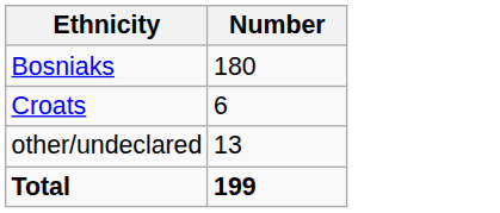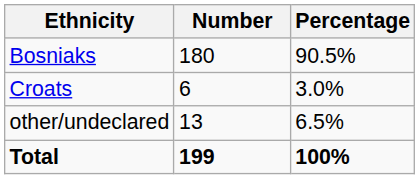+ column: Percentage | 90.5% | 3.0% | 6.5% | 100%
